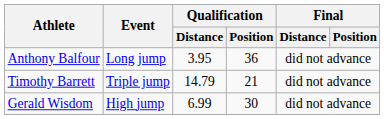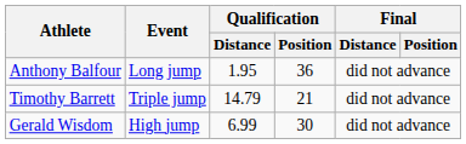Anthony Balfour | Qualification / Distance: 3.95 -> 1.95
